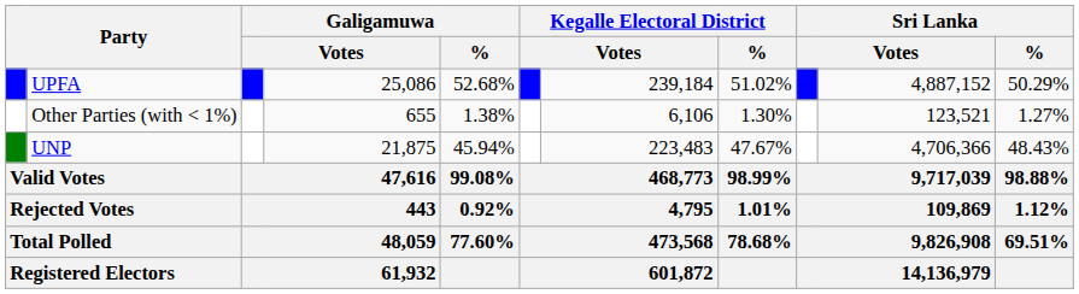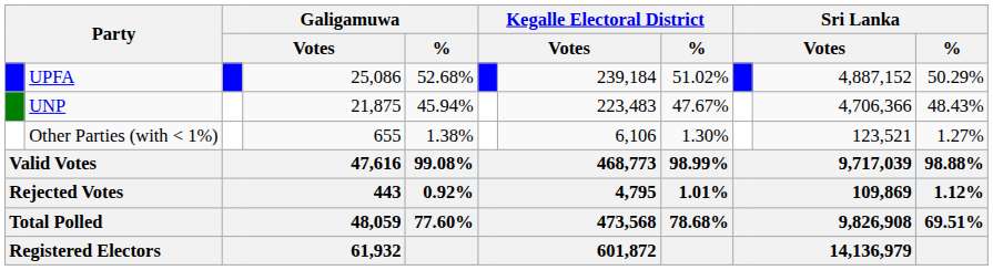rows swapped: UNP <-> Other Parties (with < 1%)
